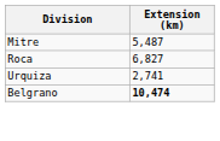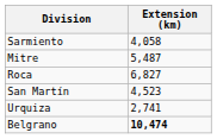+ row: Sarmiento | 4,058
+ row: San Martín | 4,523
